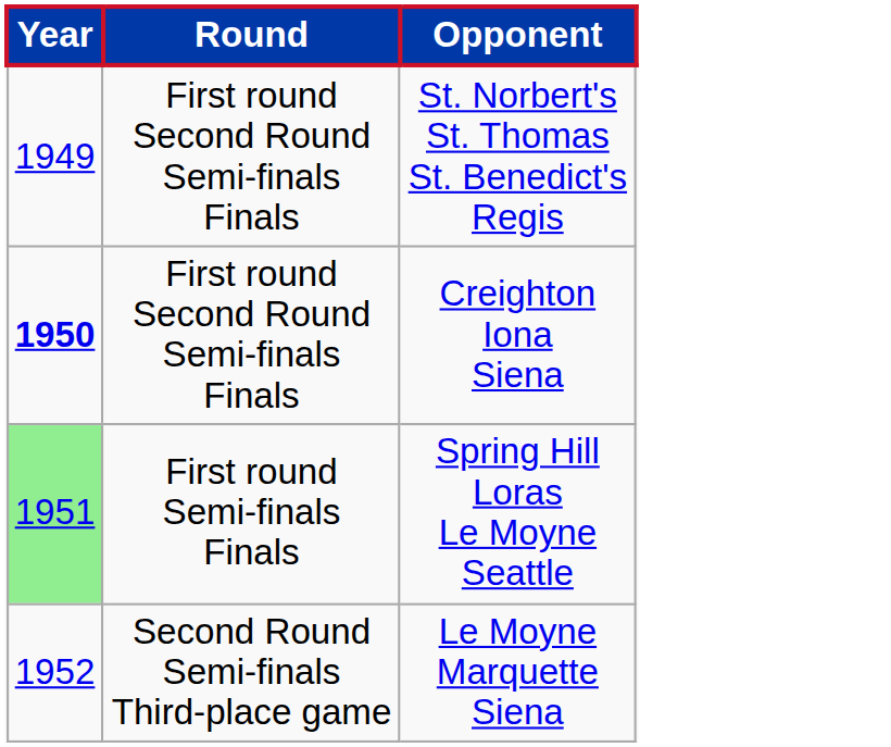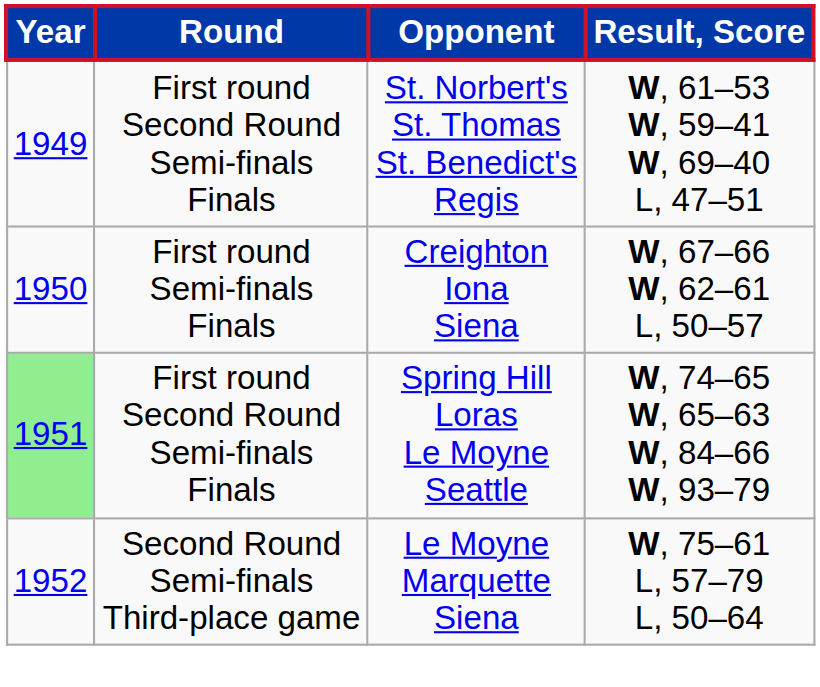+ column: Result, Score | W, 61–53 W, 59–41 W, 69–40 L, 47–51 | W, 67–66 W, 62–61 L, 50–57 | W, 74–65 W, 65–63 W, 84–66 W, 93–79 | W, 75–61 L, 57–79 L, 50–64
Creighton Iona Siena | Year: bold -> normal
Creighton Iona Siena | Round: First round Second Round Semi-finals Finals -> First round Semi-finals Finals
Spring Hill Loras Le Moyne Seattle | Round: First round Semi-finals Finals -> First round Second Round Semi-finals Finals
